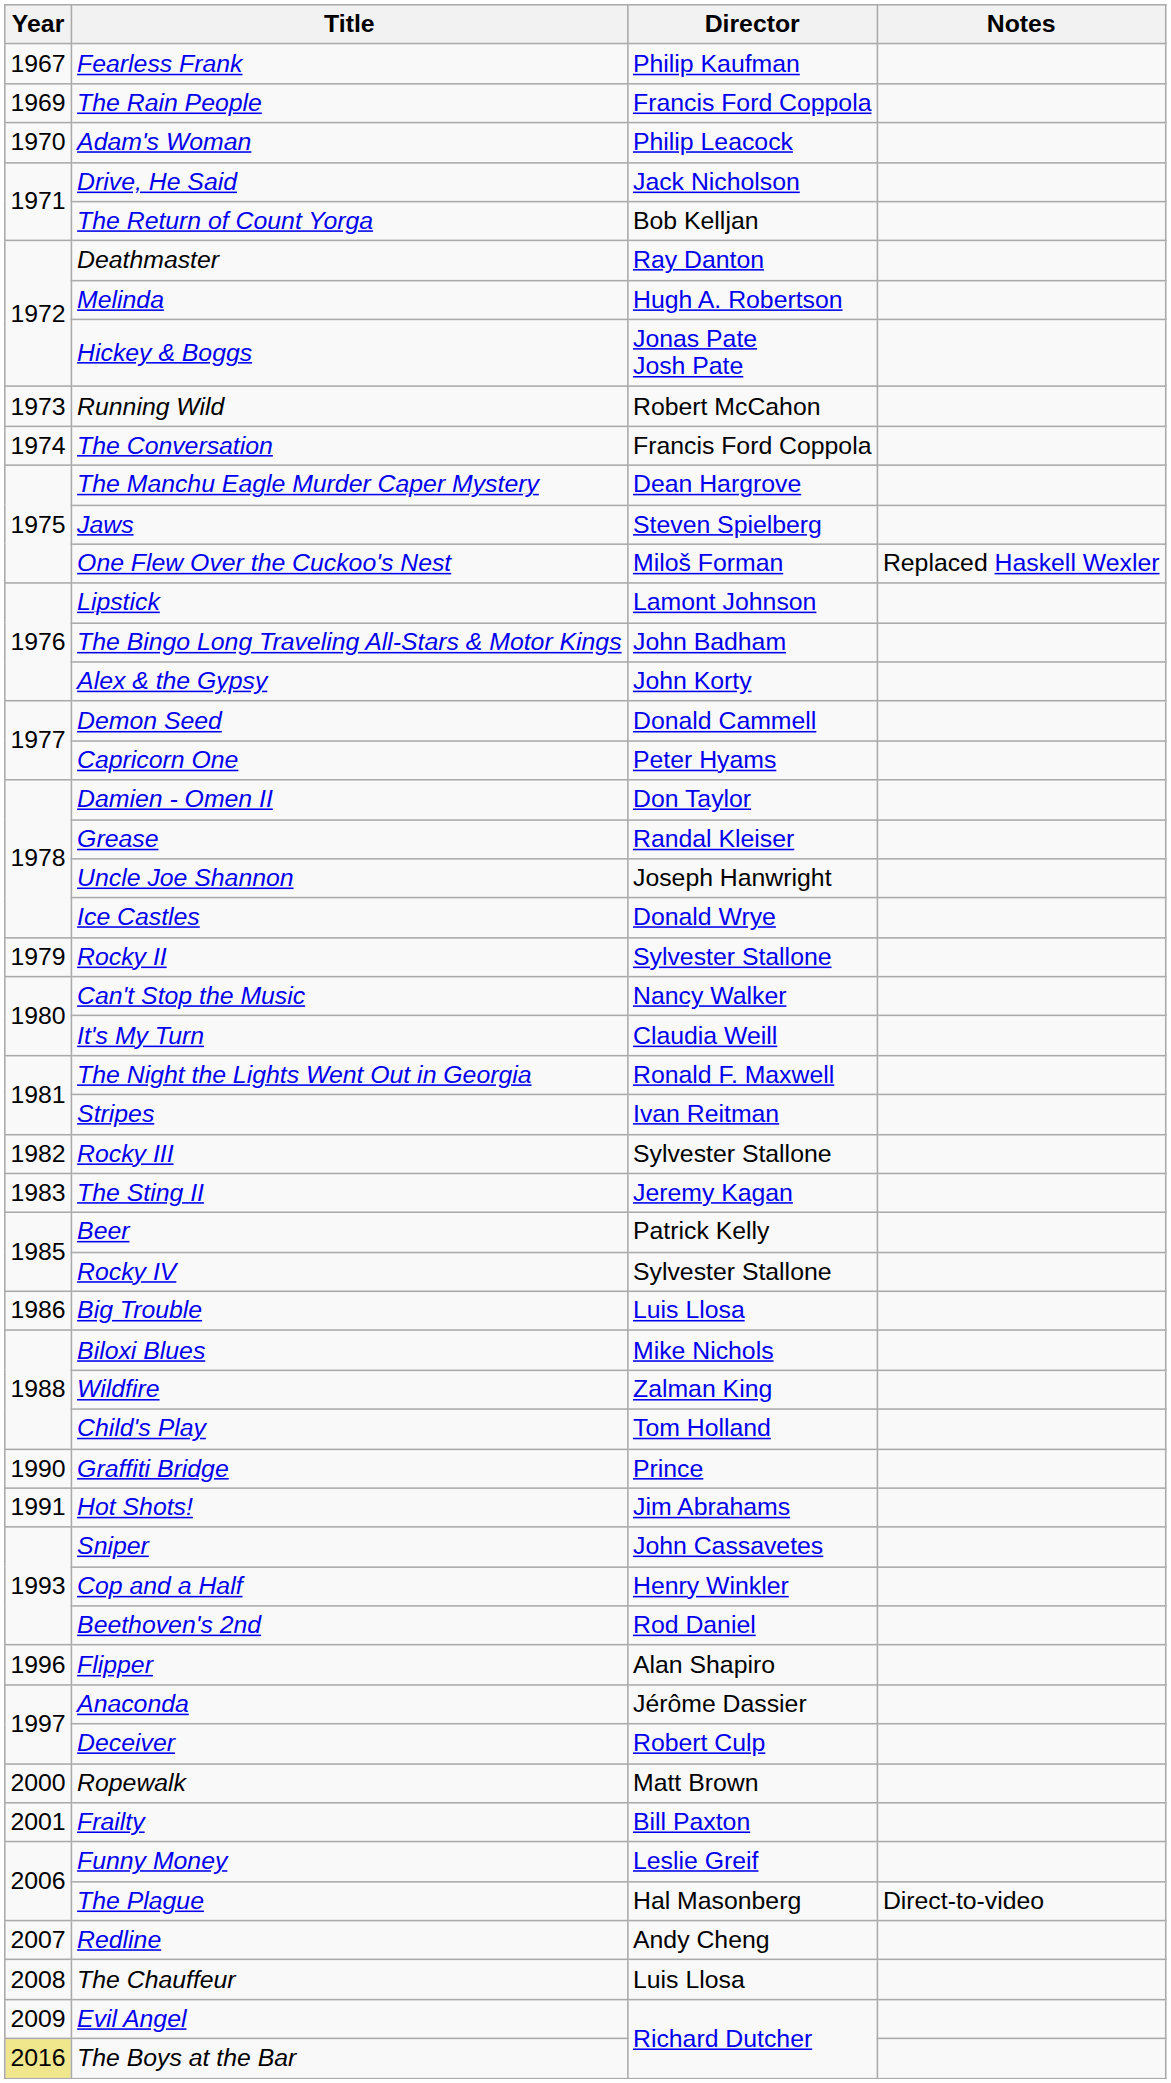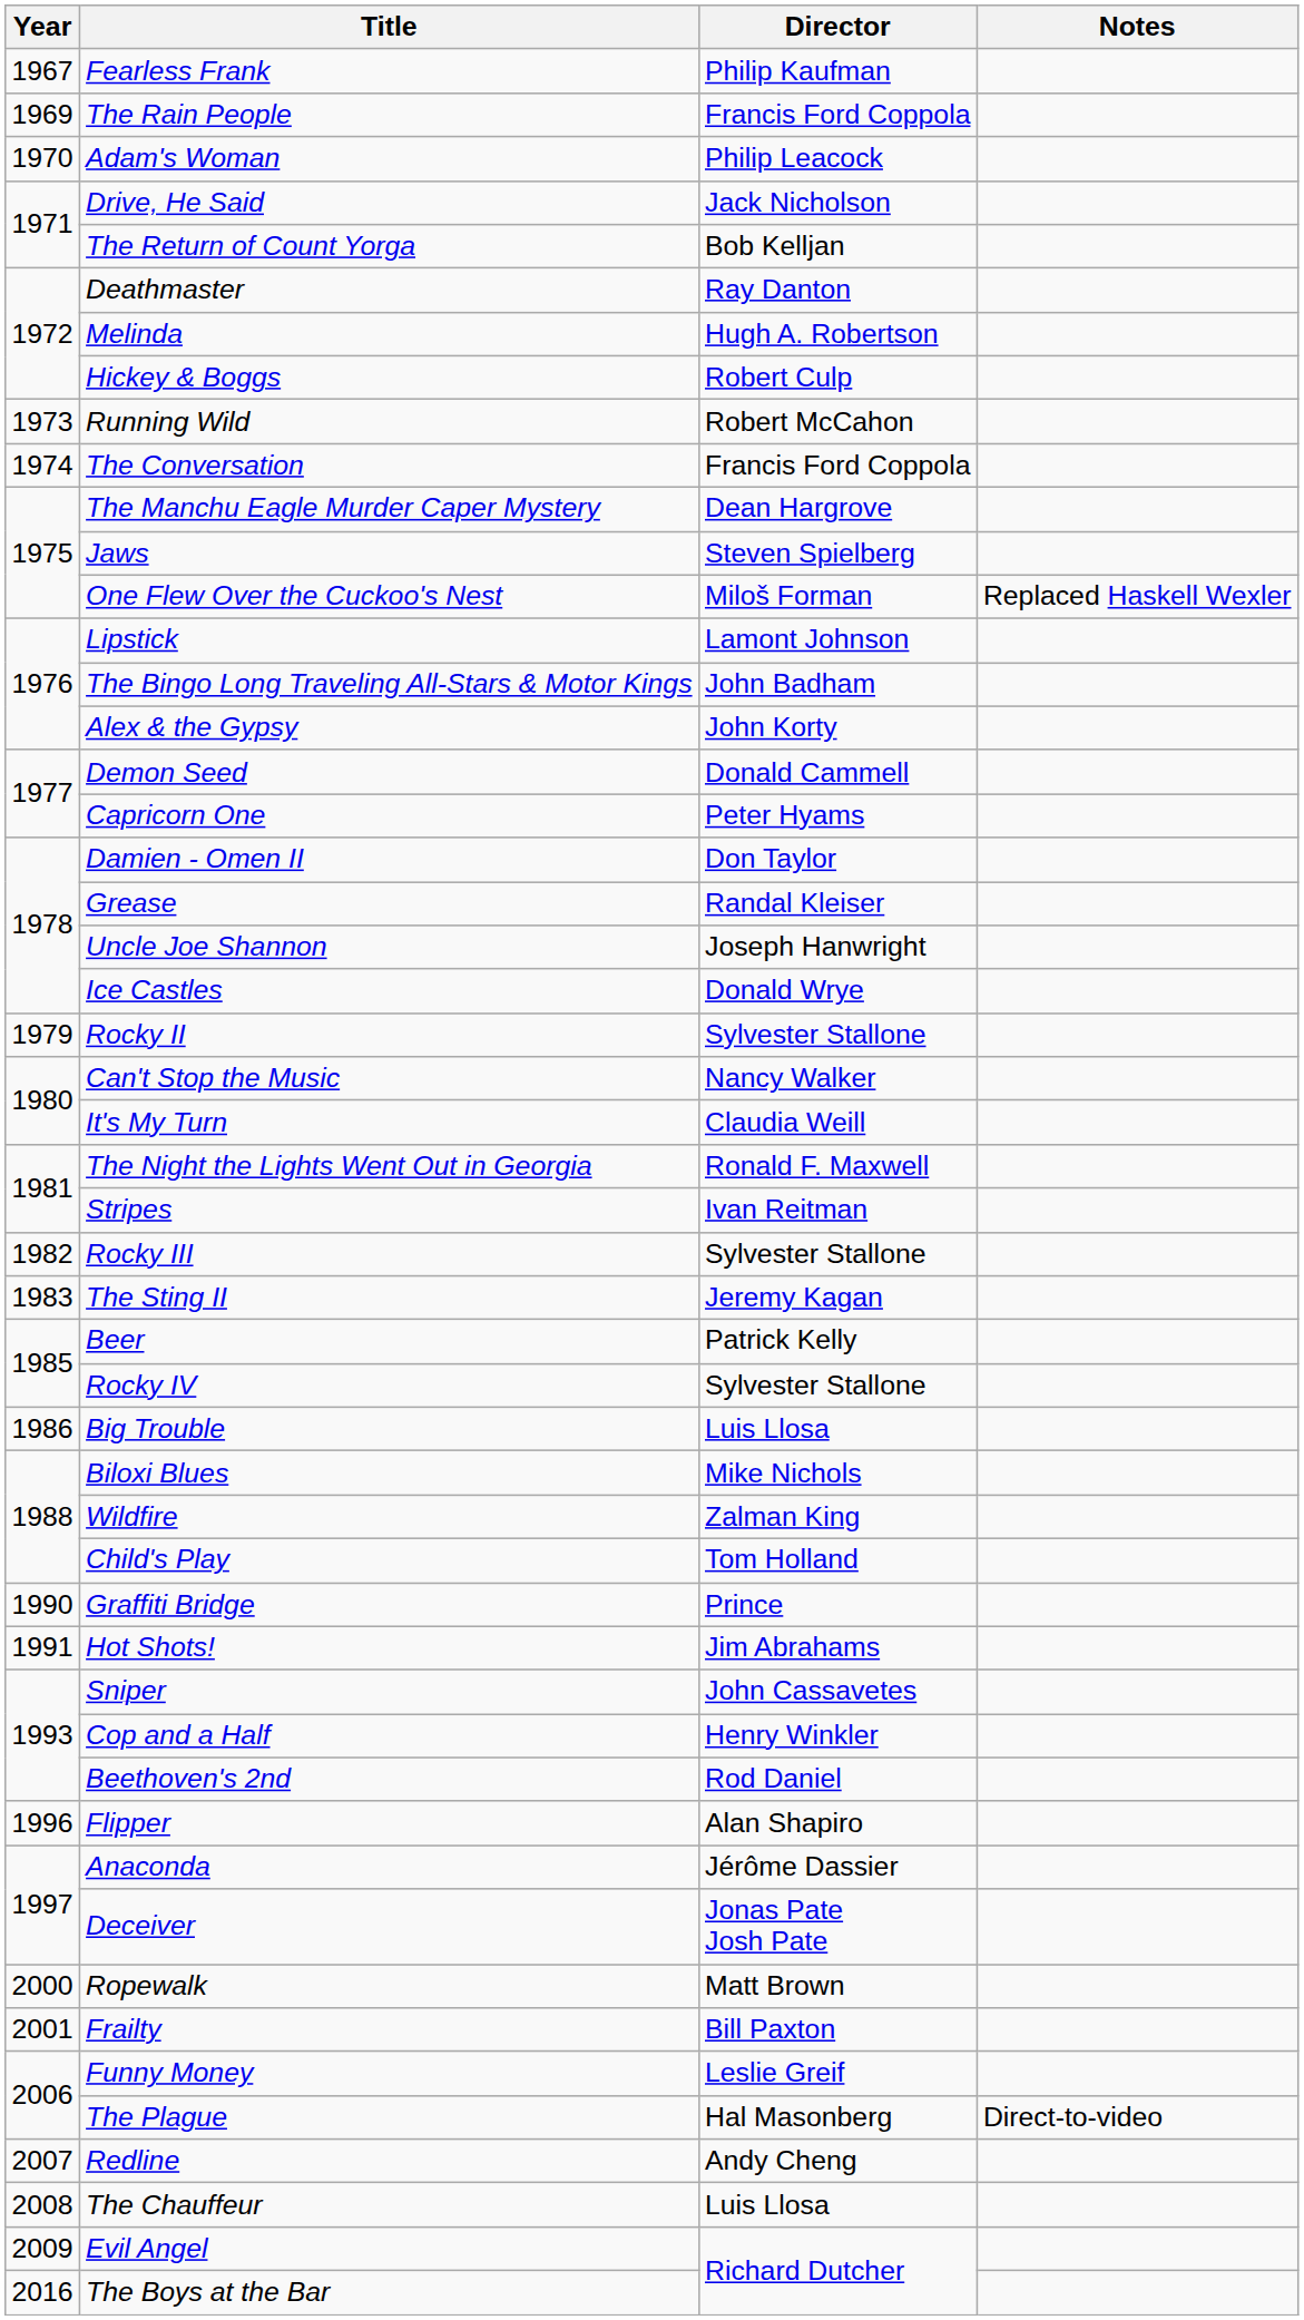Hickey & Boggs | Director: Jonas Pate Josh Pate -> Robert Culp
Deceiver | Director: Robert Culp -> Jonas Pate Josh Pate
The Boys at the Bar | Year: khaki background -> no background
